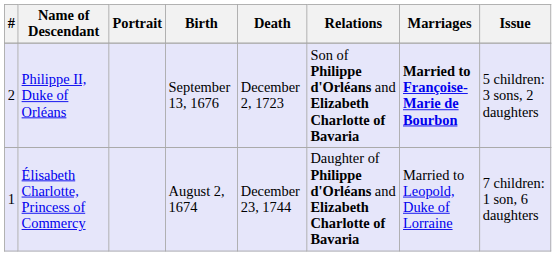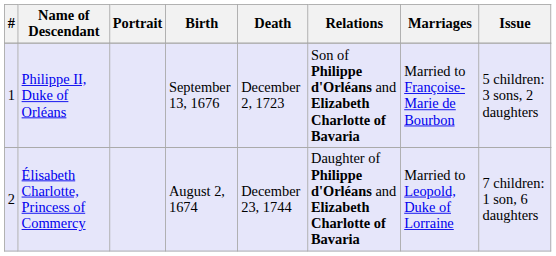Philippe II, Duke of Orléans | #: 2 -> 1
Philippe II, Duke of Orléans | Marriages: bold -> normal
Élisabeth Charlotte, Princess of Commercy | #: 1 -> 2
